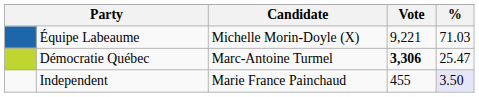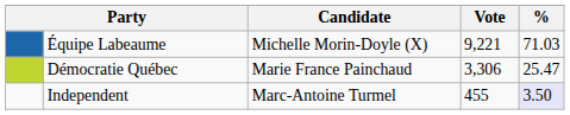Démocratie Québec | Candidate: Marc-Antoine Turmel -> Marie France Painchaud
Démocratie Québec | Vote: bold -> normal
Independent | Candidate: Marie France Painchaud -> Marc-Antoine Turmel
